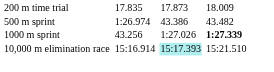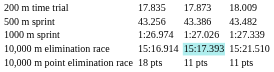500 m sprint | column 3: 1:26.974 -> 43.256
1000 m sprint | column 3: 43.256 -> 1:26.974
1000 m sprint | column 7: bold -> normal
+ row: 10,000 m point elimination race | 18 pts | 11 pts | 11 pts
